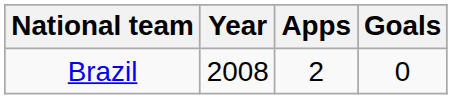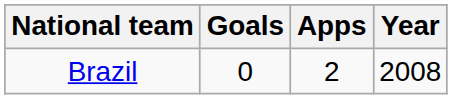columns swapped: Year <-> Goals
